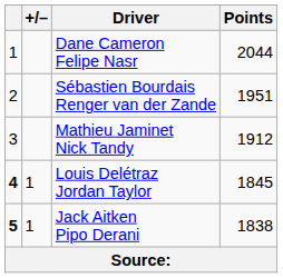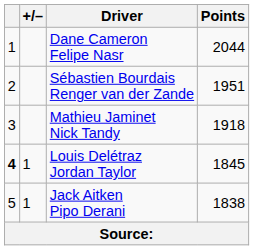Mathieu Jaminet Nick Tandy | Points: 1912 -> 1918
Jack Aitken Pipo Derani | column 1: bold -> normal
